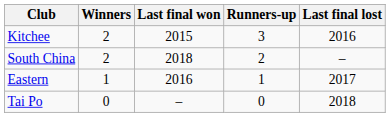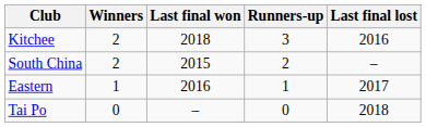Kitchee | Last final won: 2015 -> 2018
South China | Last final won: 2018 -> 2015
